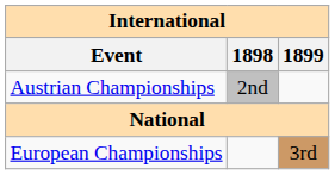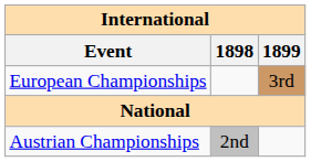rows swapped: European Championships <-> Austrian Championships
